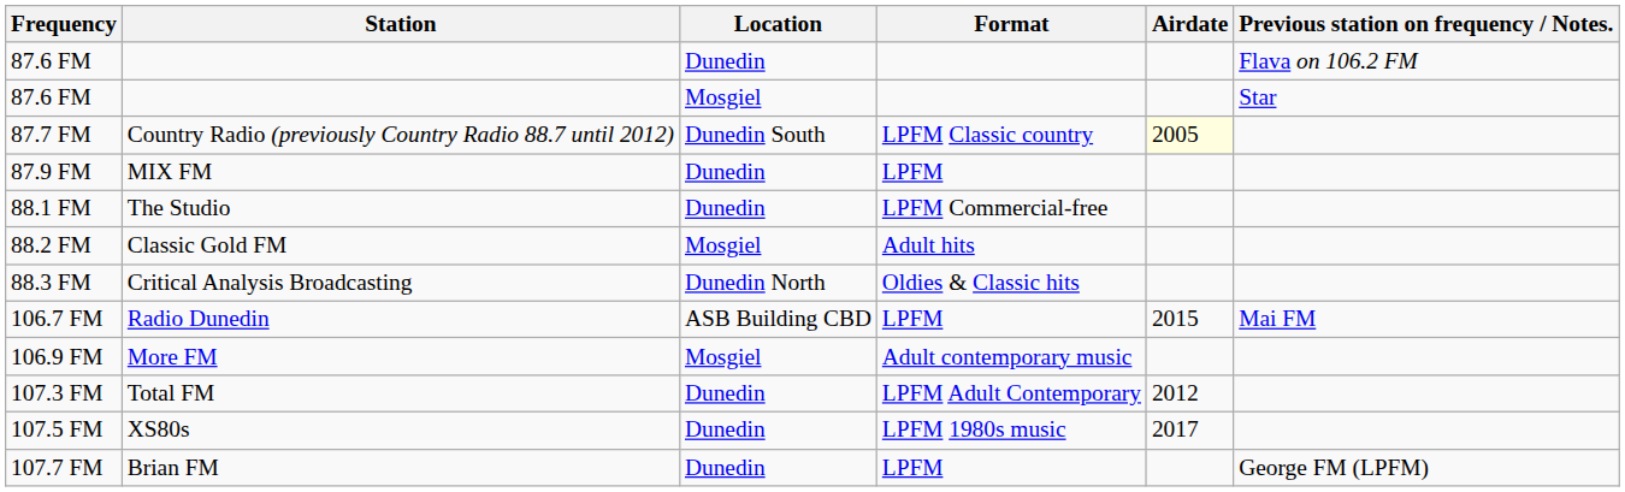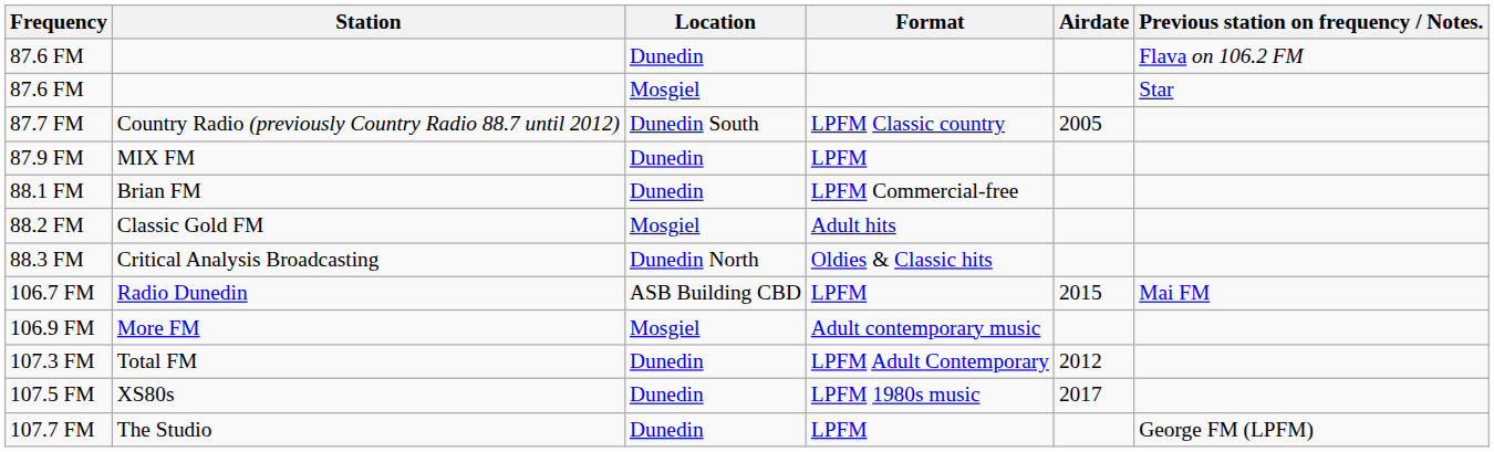87.7 FM | Airdate: lightyellow background -> no background
88.1 FM | Station: The Studio -> Brian FM
107.7 FM | Station: Brian FM -> The Studio
